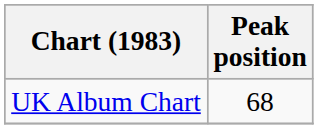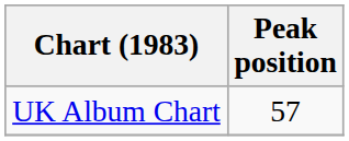UK Album Chart | Peak position: 68 -> 57
